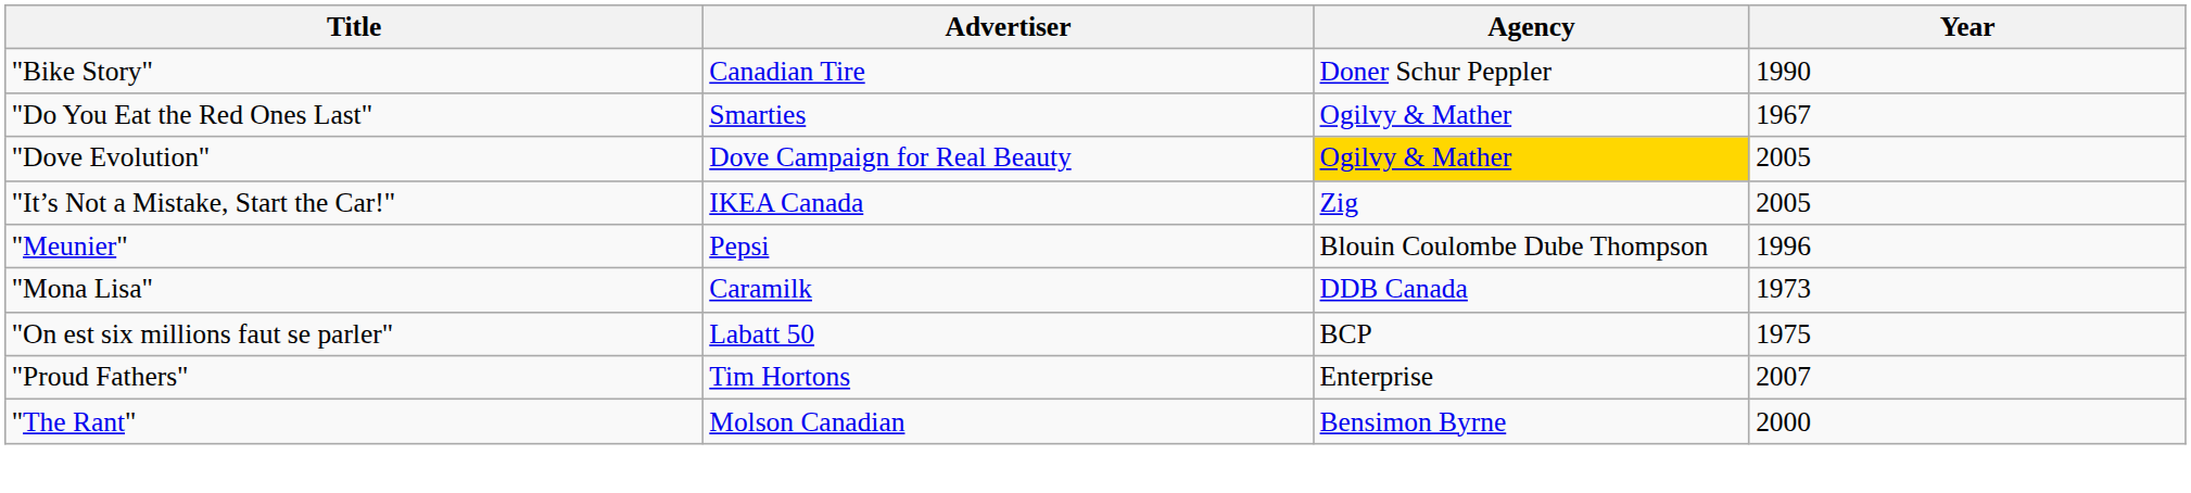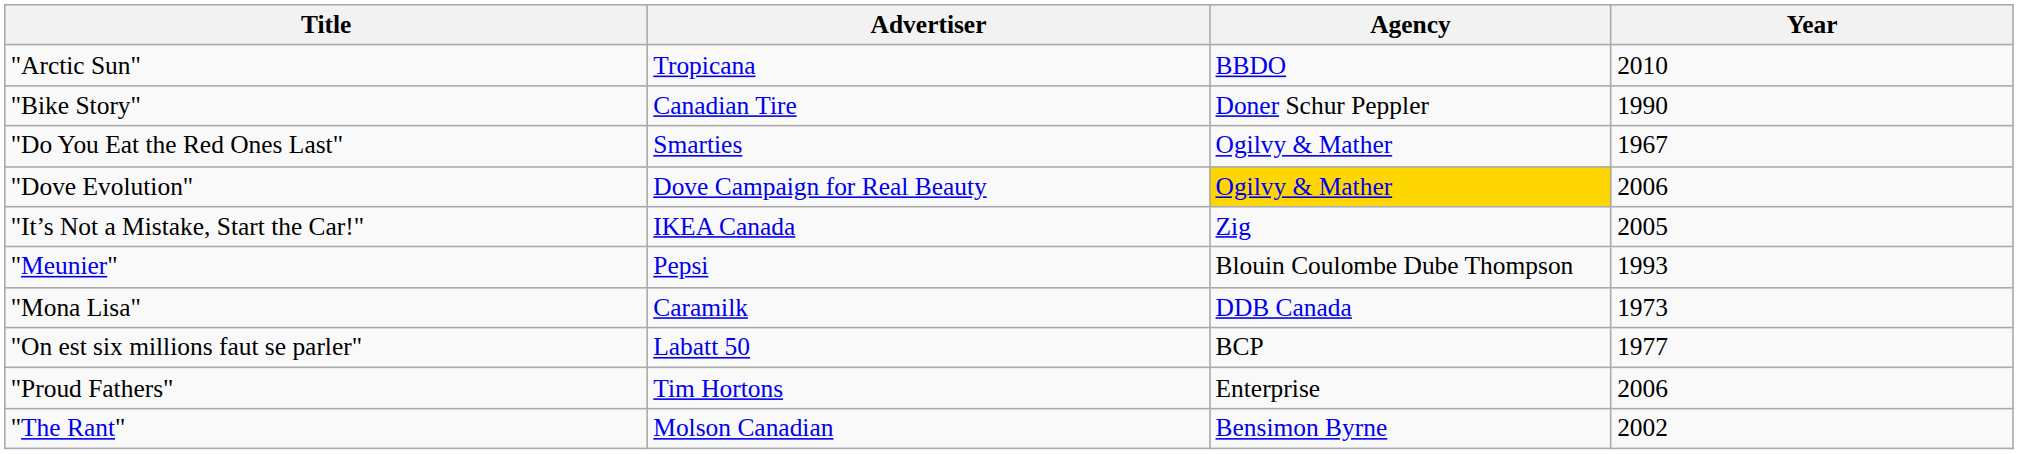+ row: "Arctic Sun" | Tropicana | BBDO | 2010
"Dove Evolution" | Year: 2005 -> 2006
"Meunier" | Year: 1996 -> 1993
"On est six millions faut se parler" | Year: 1975 -> 1977
"Proud Fathers" | Year: 2007 -> 2006
"The Rant" | Year: 2000 -> 2002
